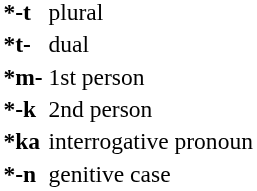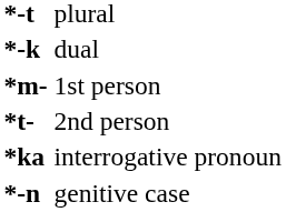dual | column 1: *t- -> *-k
2nd person | column 1: *-k -> *t-
